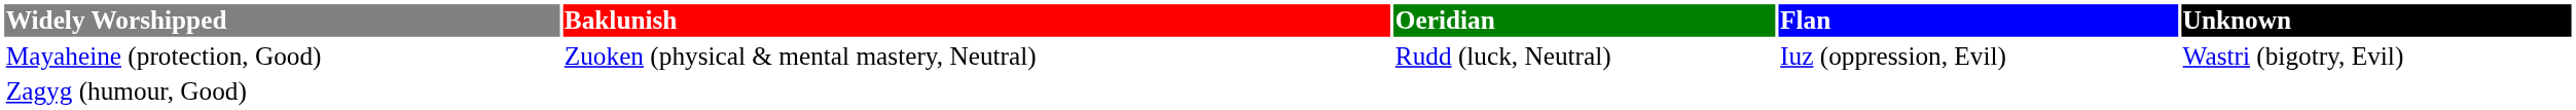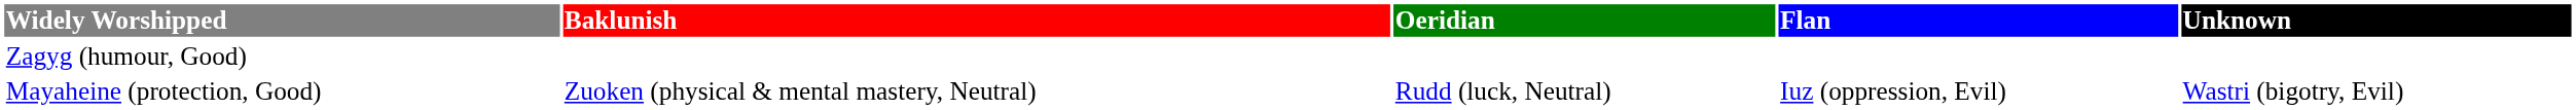rows swapped: Mayaheine (protection, Good) <-> Zagyg (humour, Good)
